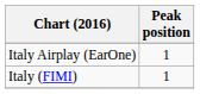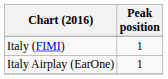rows swapped: Italy (FIMI) <-> Italy Airplay (EarOne)
